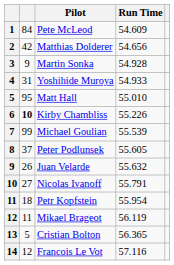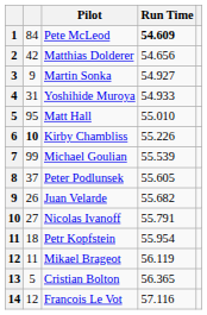Pete McLeod | Run Time: normal -> bold
Martin Sonka | Run Time: 54.928 -> 54.927
Juan Velarde | Run Time: 55.632 -> 55.682
